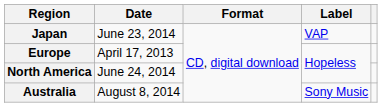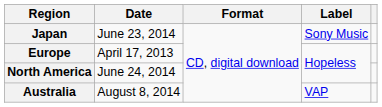Japan | Label: VAP -> Sony Music
Australia | Label: Sony Music -> VAP
